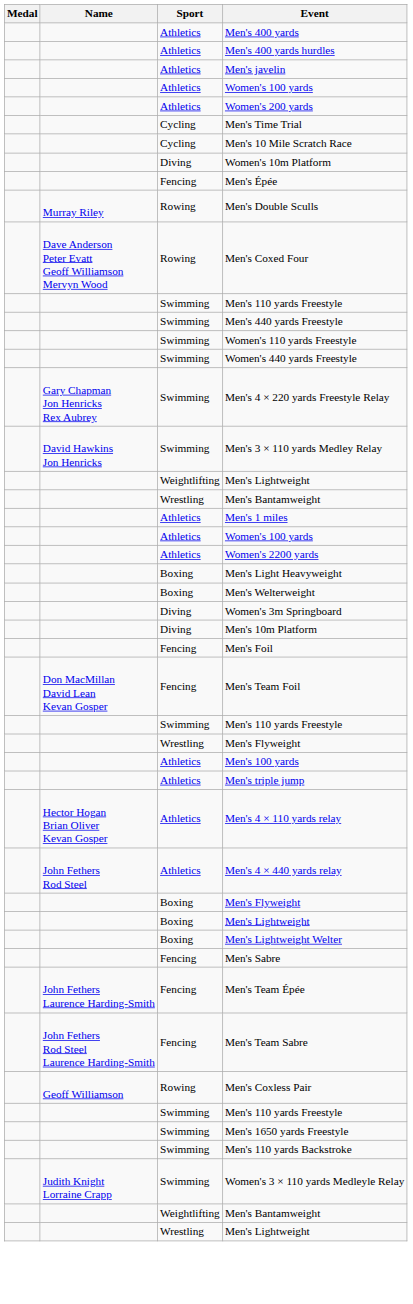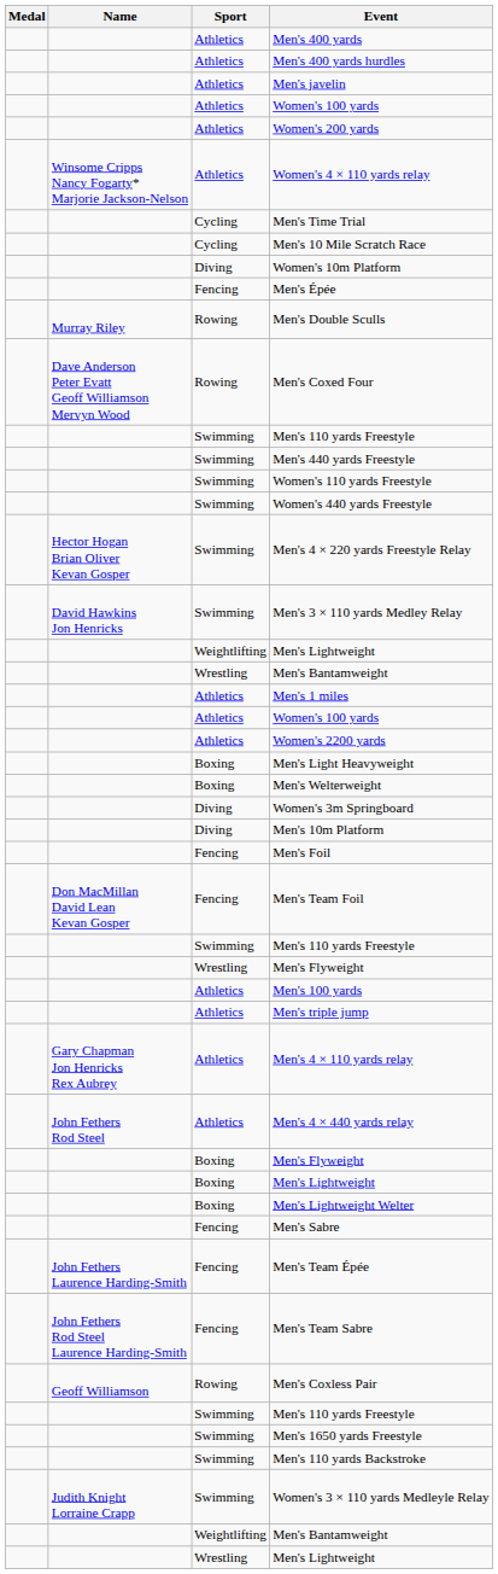+ row: Winsome Cripps Nancy Fogarty* Marjorie Jackson-Nelson | Athletics | Women's 4 × 110 yards relay
Men's 4 × 220 yards Freestyle Relay | Name: Gary Chapman Jon Henricks Rex Aubrey -> Hector Hogan Brian Oliver Kevan Gosper
Men's 4 × 110 yards relay | Name: Hector Hogan Brian Oliver Kevan Gosper -> Gary Chapman Jon Henricks Rex Aubrey
